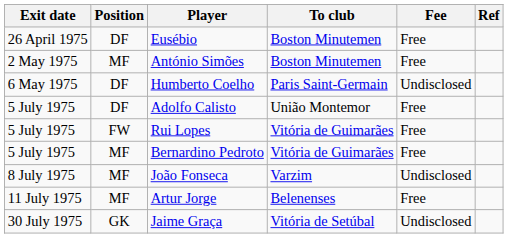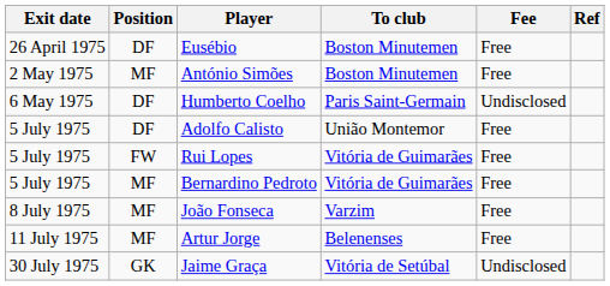João Fonseca | Fee: Undisclosed -> Free
